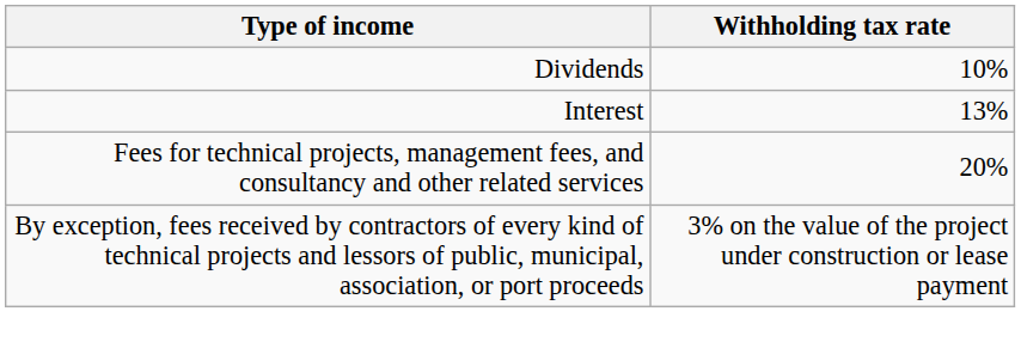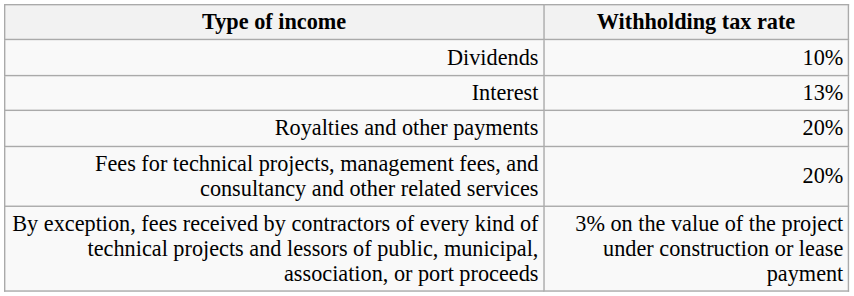+ row: Royalties and other payments | 20%
